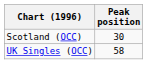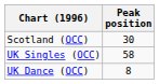+ row: UK Dance (OCC) | 8
